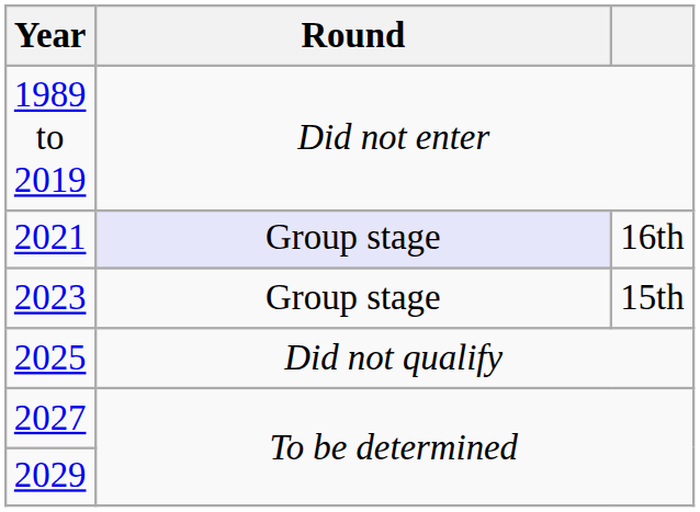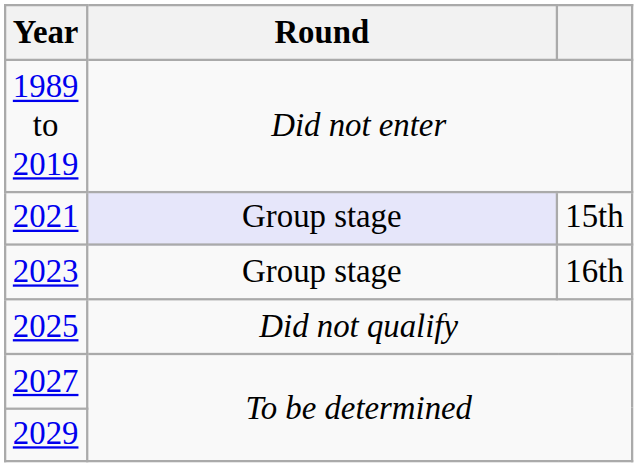2021 | column 3: 16th -> 15th
2023 | column 3: 15th -> 16th
